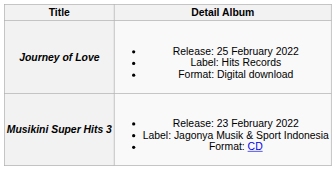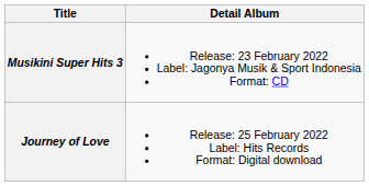rows swapped: Musikini Super Hits 3 <-> Journey of Love
